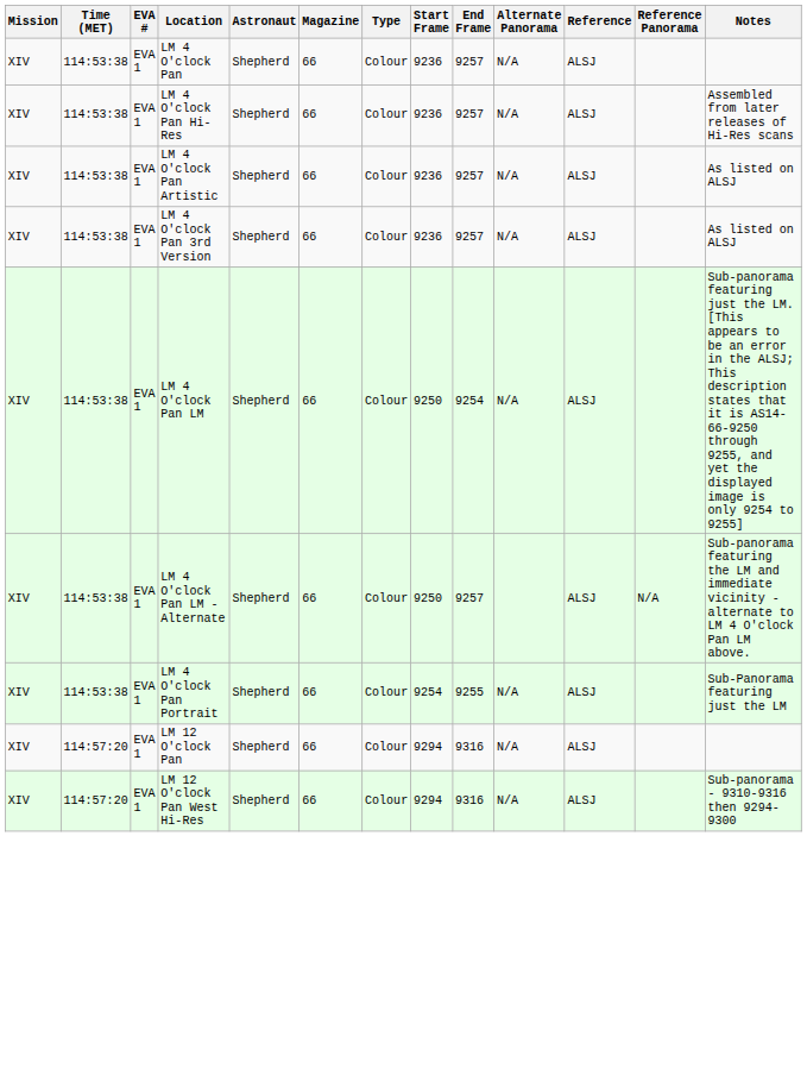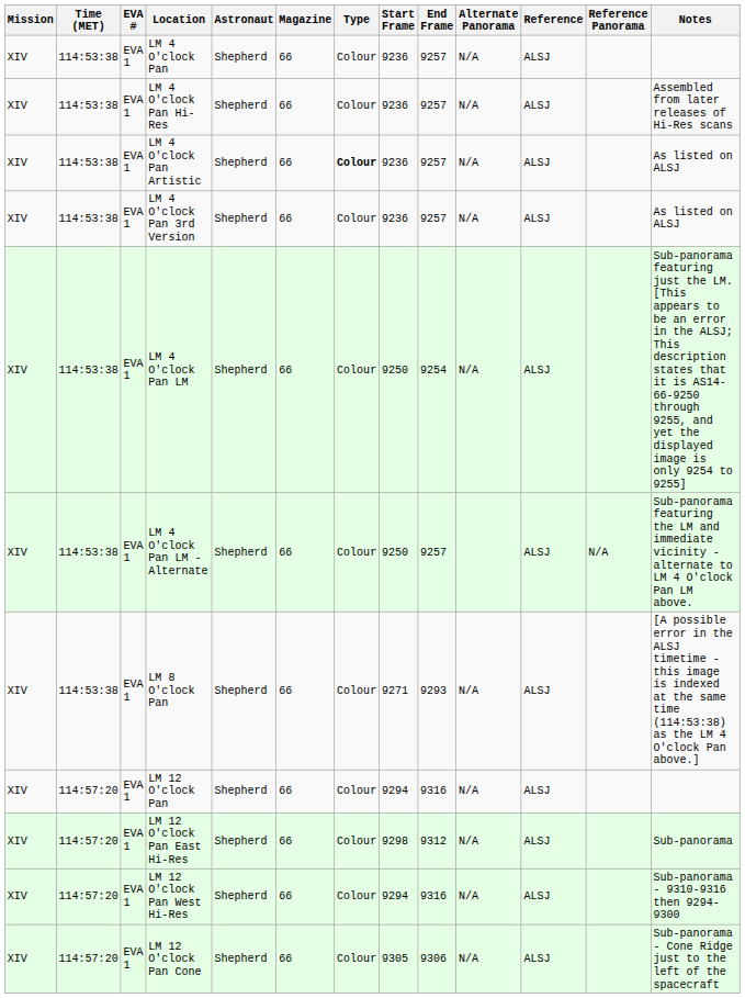LM 4 O'clock Pan Artistic | Type: normal -> bold
- row: XIV | 114:53:38 | EVA 1 | LM 4 O'clock Pan Portrait | Shepherd | 66 | Colour | 9254 | 9255 | N/A | ALSJ | Sub-Panorama featuring just the LM
+ row: XIV | 114:53:38 | EVA 1 | LM 8 O'clock Pan | Shepherd | 66 | Colour | 9271 | 9293 | N/A | ALSJ | [A possible error in the ALSJ timetime - this image is indexed at the same time (114:53:38) as the LM 4 O'clock Pan above.]
+ row: XIV | 114:57:20 | EVA 1 | LM 12 O'clock Pan East Hi-Res | Shepherd | 66 | Colour | 9298 | 9312 | N/A | ALSJ | Sub-panorama
+ row: XIV | 114:57:20 | EVA 1 | LM 12 O'clock Pan Cone | Shepherd | 66 | Colour | 9305 | 9306 | N/A | ALSJ | Sub-panorama - Cone Ridge just to the left of the spacecraft
